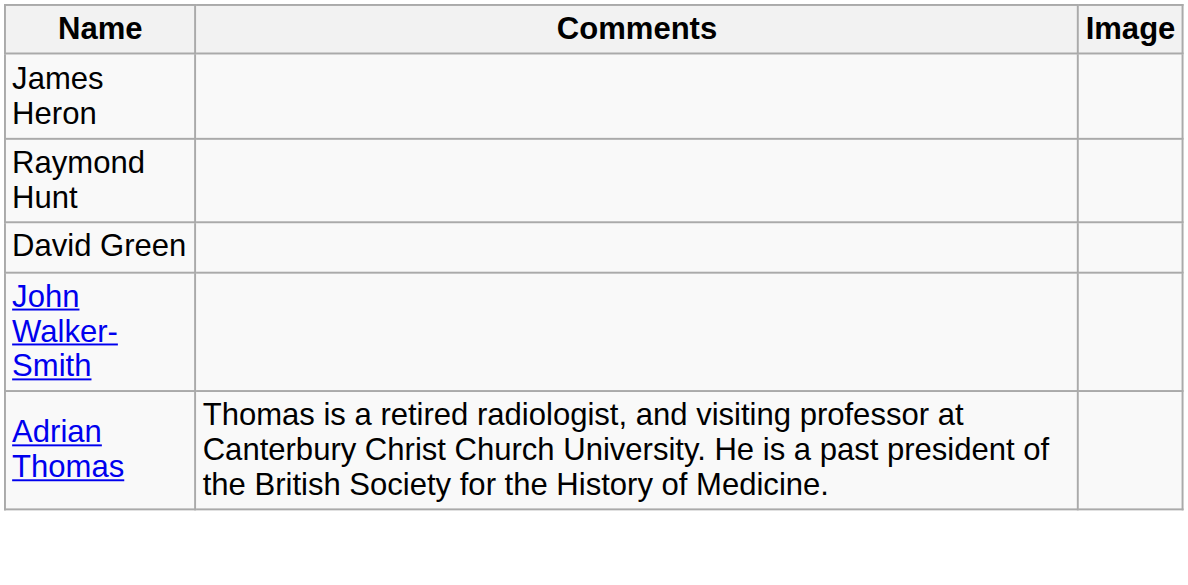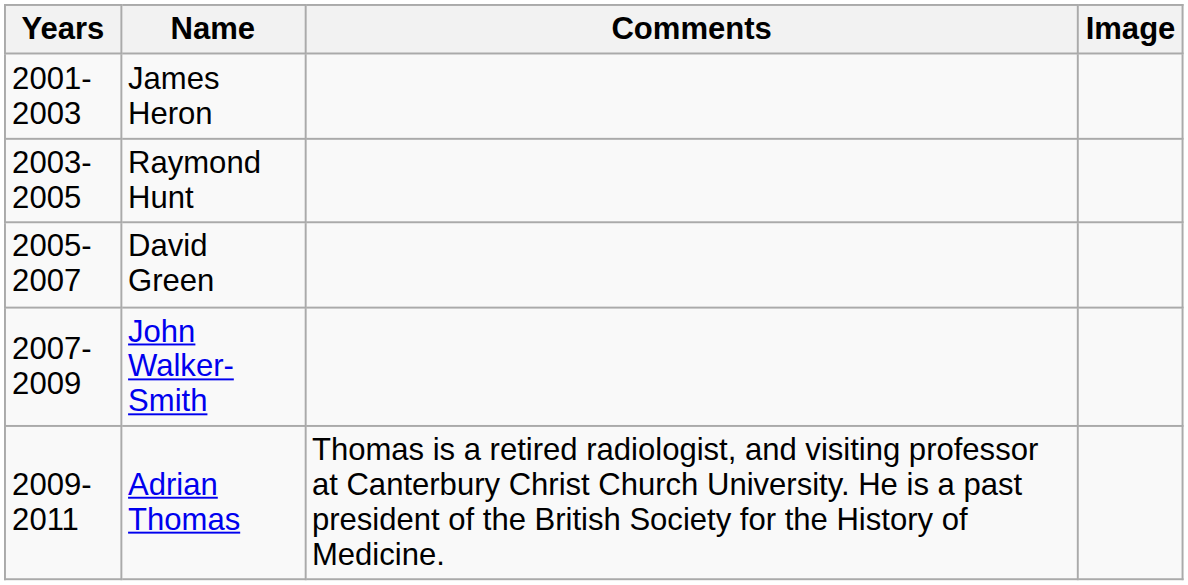+ column: Years | 2001-2003 | 2003-2005 | 2005-2007 | 2007-2009 | 2009-2011
